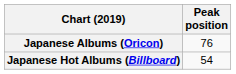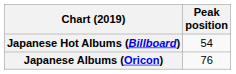rows swapped: Japanese Hot Albums (Billboard) <-> Japanese Albums (Oricon)
